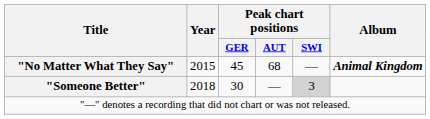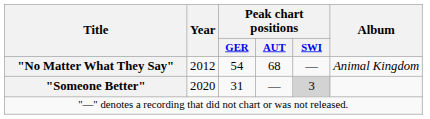"No Matter What They Say" | Year: 2015 -> 2012
"No Matter What They Say" | Peak chart positions / GER: 45 -> 54
"No Matter What They Say" | Album: bold -> normal
"Someone Better" | Year: 2018 -> 2020
"Someone Better" | Peak chart positions / GER: 30 -> 31
